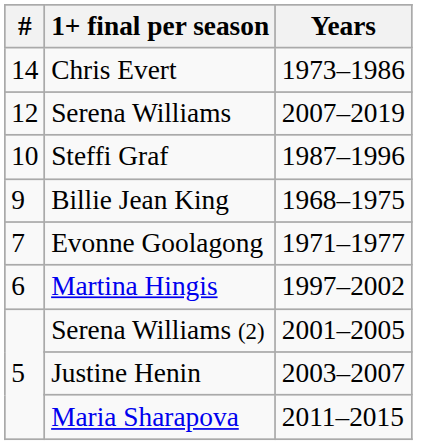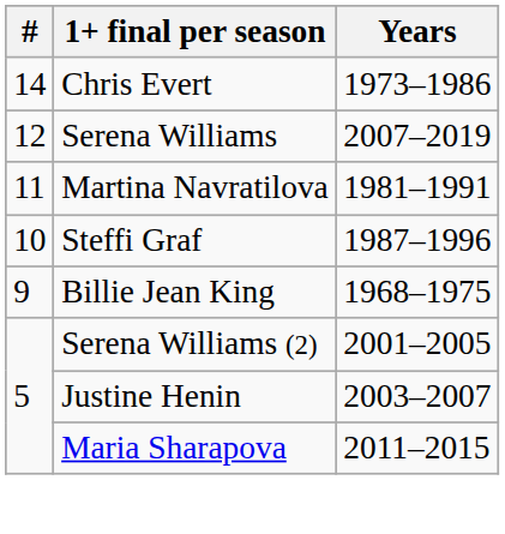+ row: 11 | Martina Navratilova | 1981–1991
- row: 7 | Evonne Goolagong | 1971–1977
- row: 6 | Martina Hingis | 1997–2002
